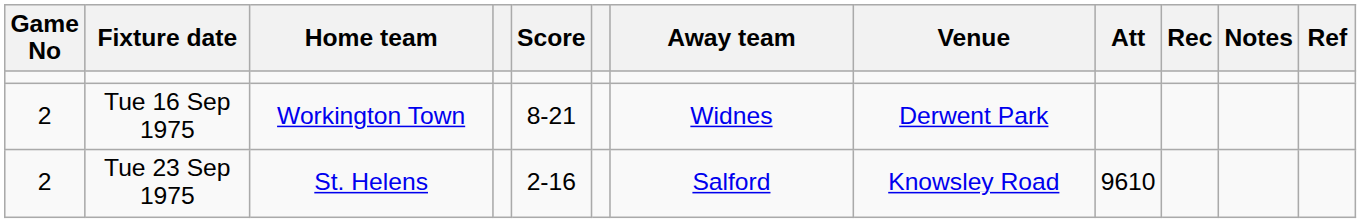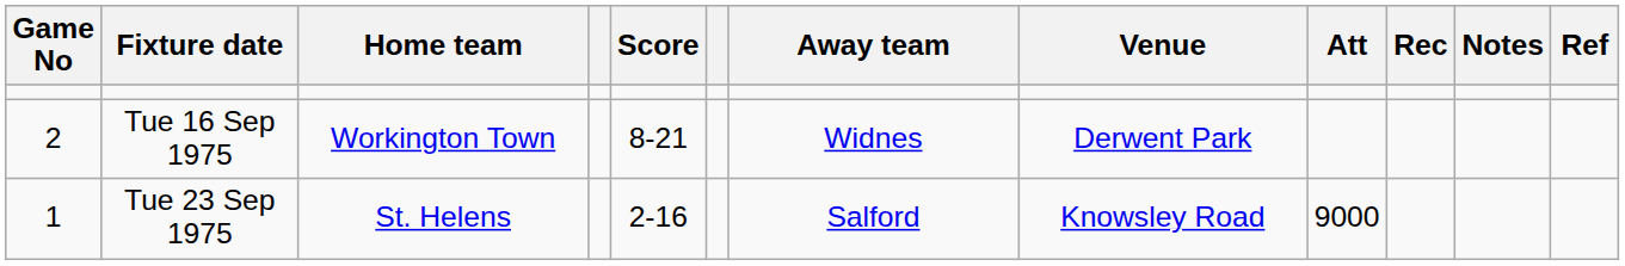Tue 23 Sep 1975 | Game No: 2 -> 1
Tue 23 Sep 1975 | Att: 9610 -> 9000
